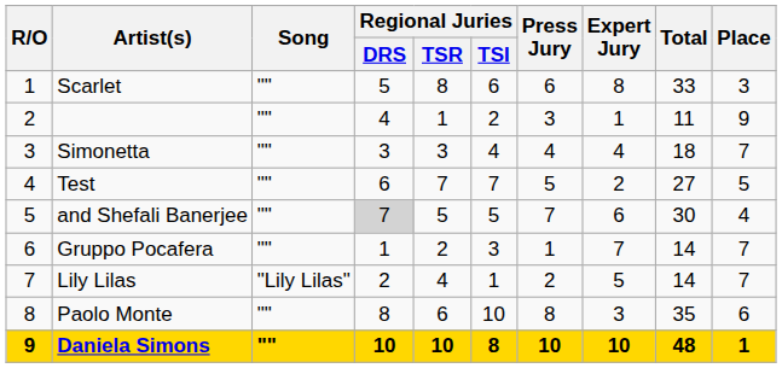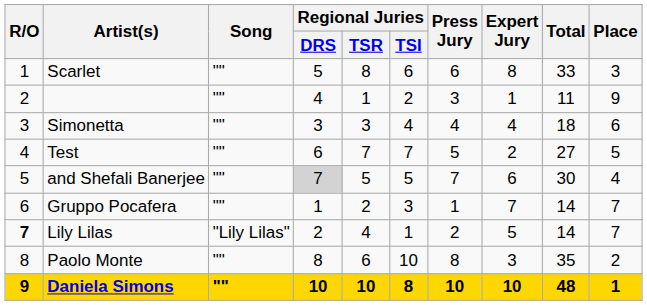Simonetta | Place: 7 -> 6
Lily Lilas | R/O: normal -> bold
Paolo Monte | Place: 6 -> 2
